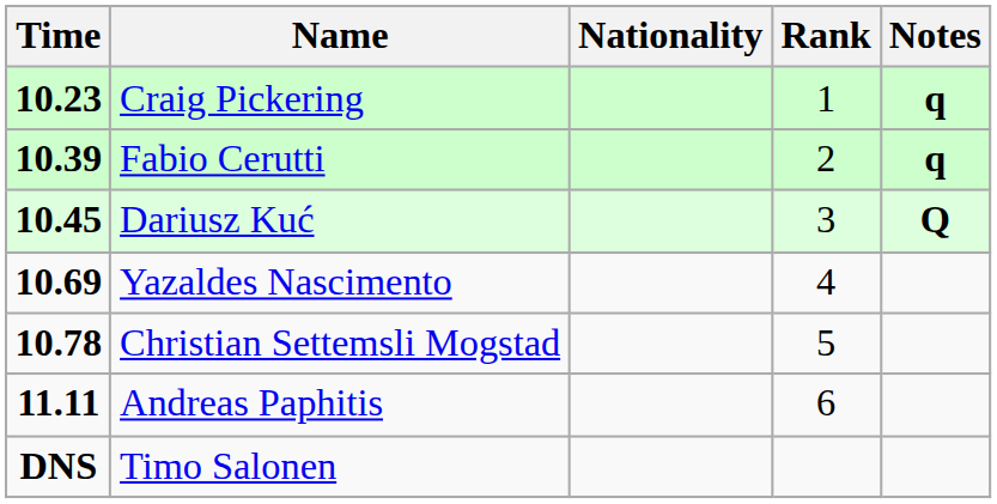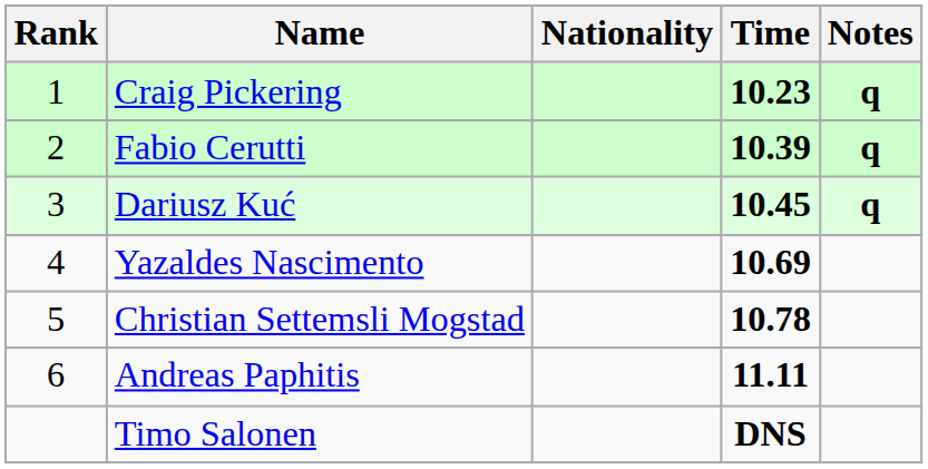columns swapped: Rank <-> Time
Dariusz Kuć | Notes: Q -> q
